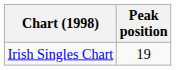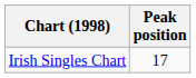Irish Singles Chart | Peak position: 19 -> 17
